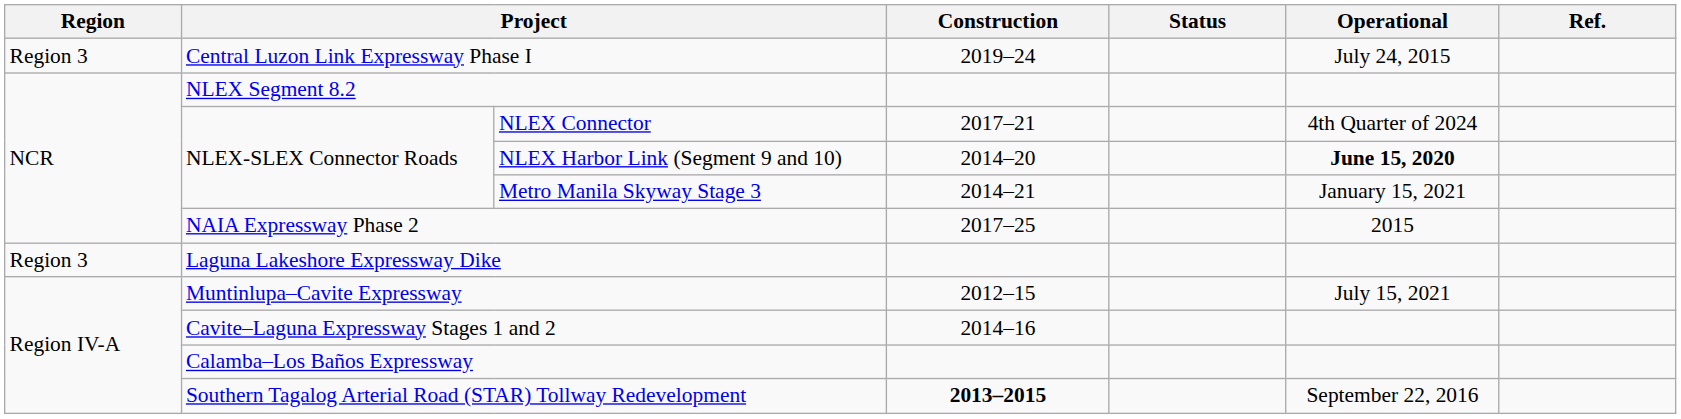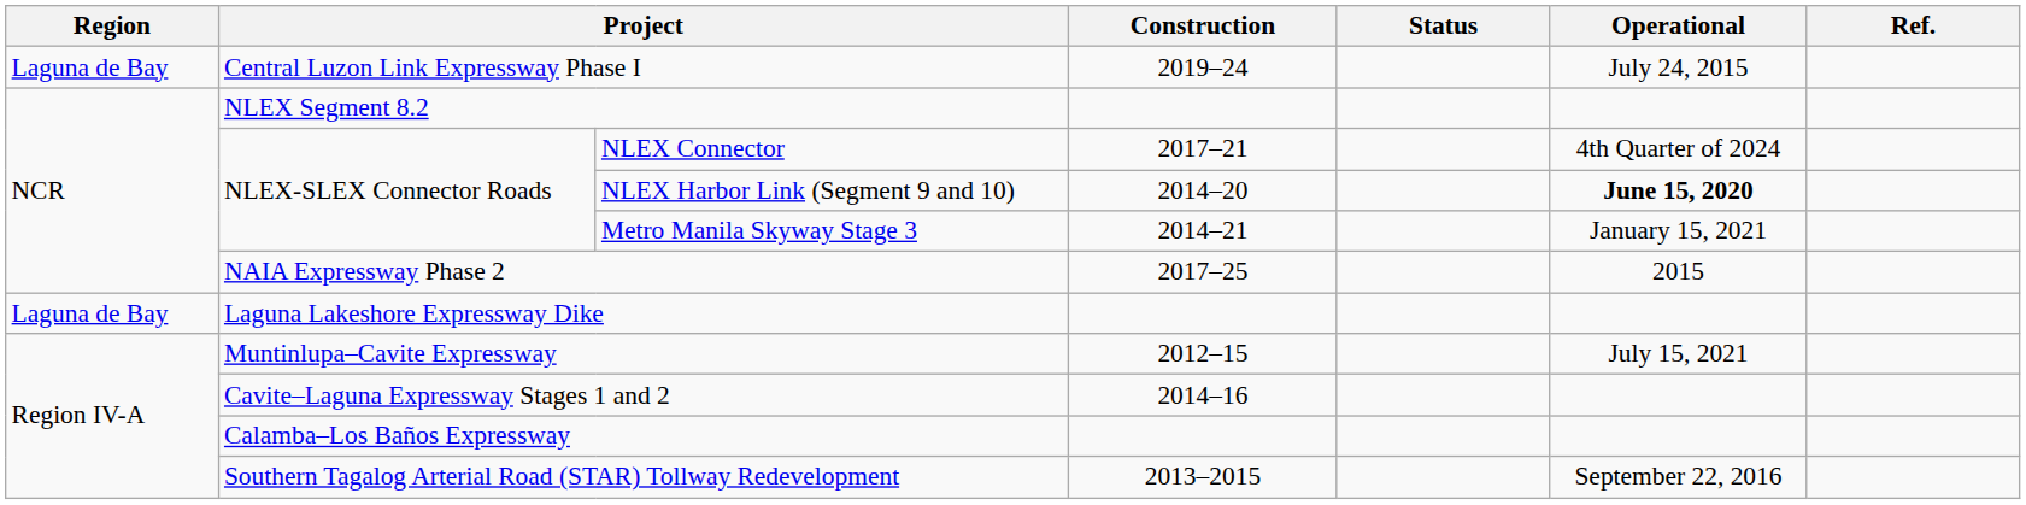Central Luzon Link Expressway Phase I | Region: Region 3 -> Laguna de Bay
Laguna Lakeshore Expressway Dike | Region: Region 3 -> Laguna de Bay
Southern Tagalog Arterial Road (STAR) Tollway Redevelopment | Construction: bold -> normal
